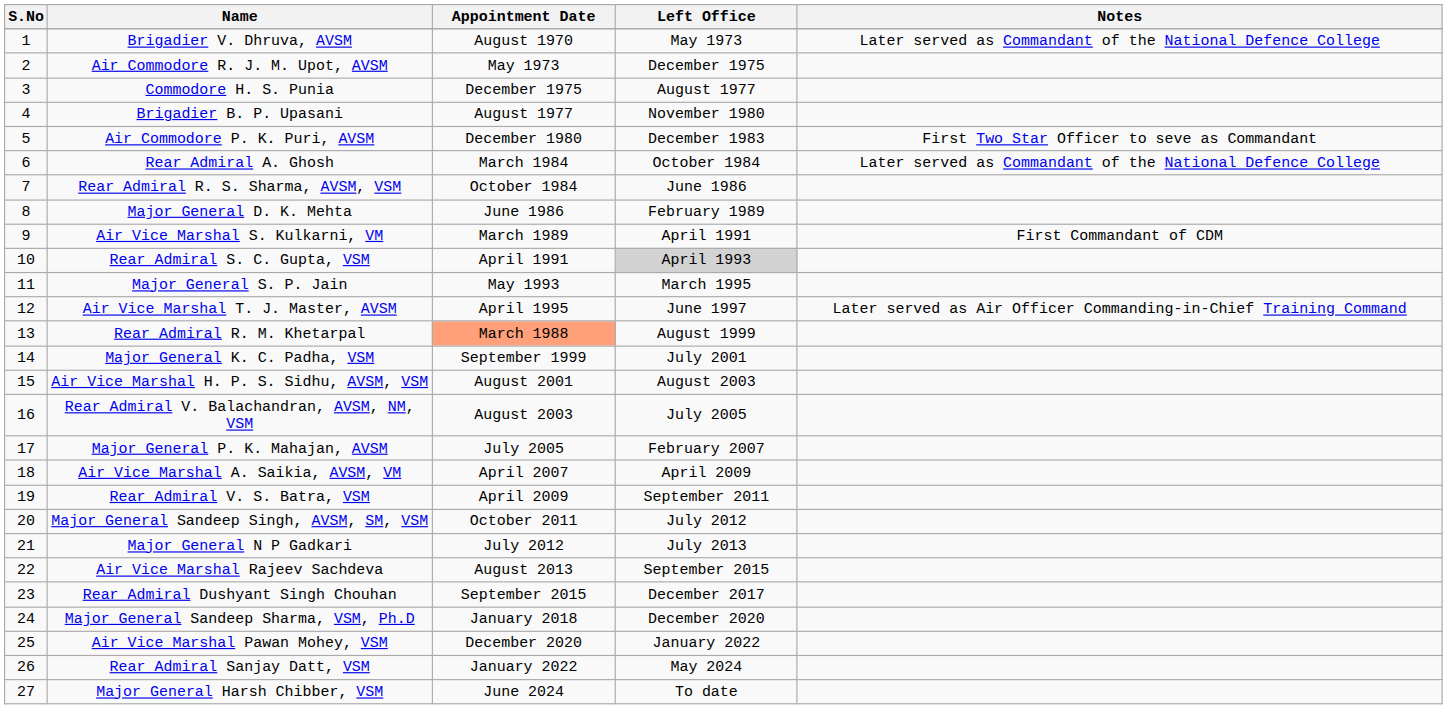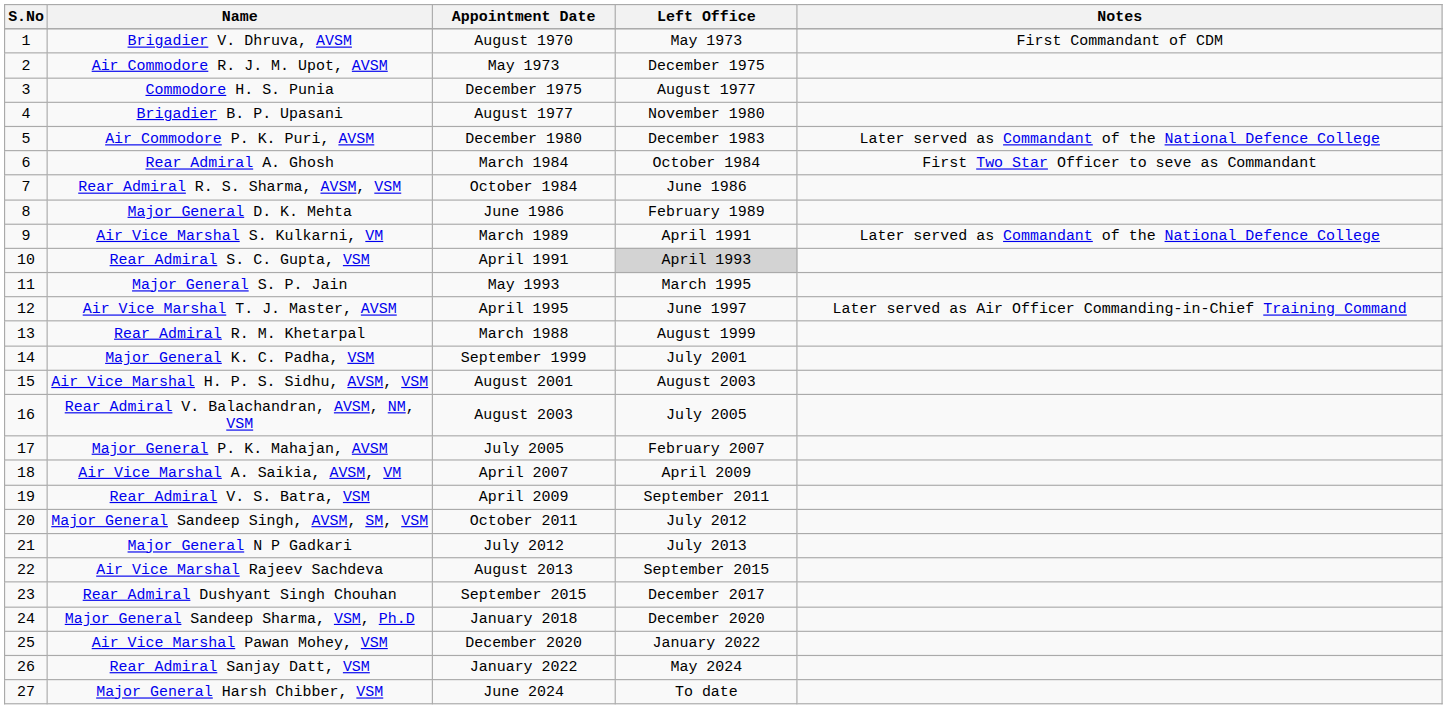Brigadier V. Dhruva, AVSM | Notes: Later served as Commandant of the National Defence College -> First Commandant of CDM
Air Commodore P. K. Puri, AVSM | Notes: First Two Star Officer to seve as Commandant -> Later served as Commandant of the National Defence College
Rear Admiral A. Ghosh | Notes: Later served as Commandant of the National Defence College -> First Two Star Officer to seve as Commandant
Air Vice Marshal S. Kulkarni, VM | Notes: First Commandant of CDM -> Later served as Commandant of the National Defence College
Rear Admiral R. M. Khetarpal | Appointment Date: lightsalmon background -> no background
